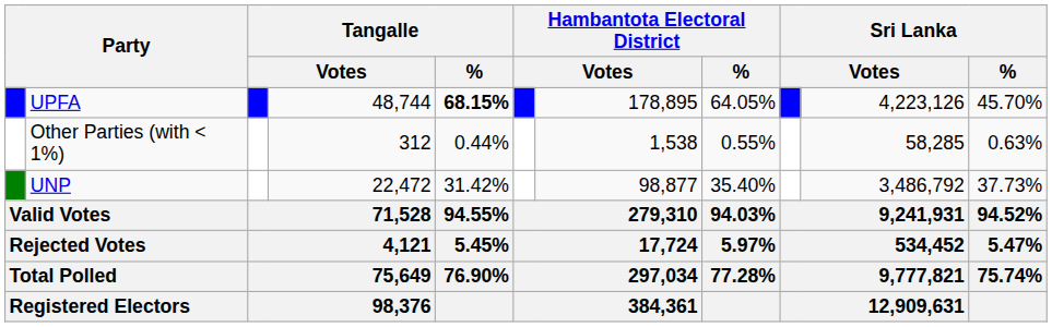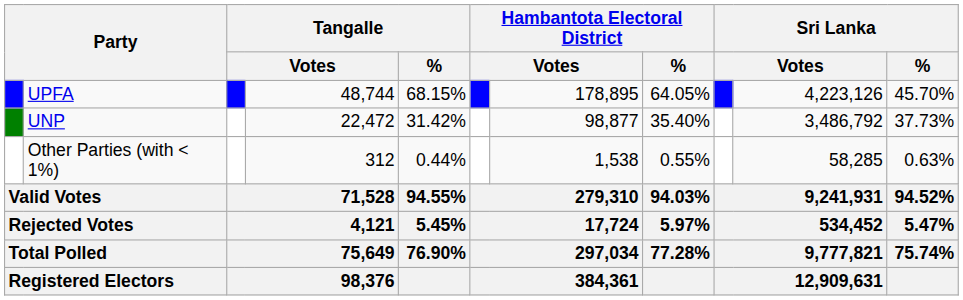UPFA | Tangalle / %: bold -> normal
rows swapped: UNP <-> Other Parties (with < 1%)
